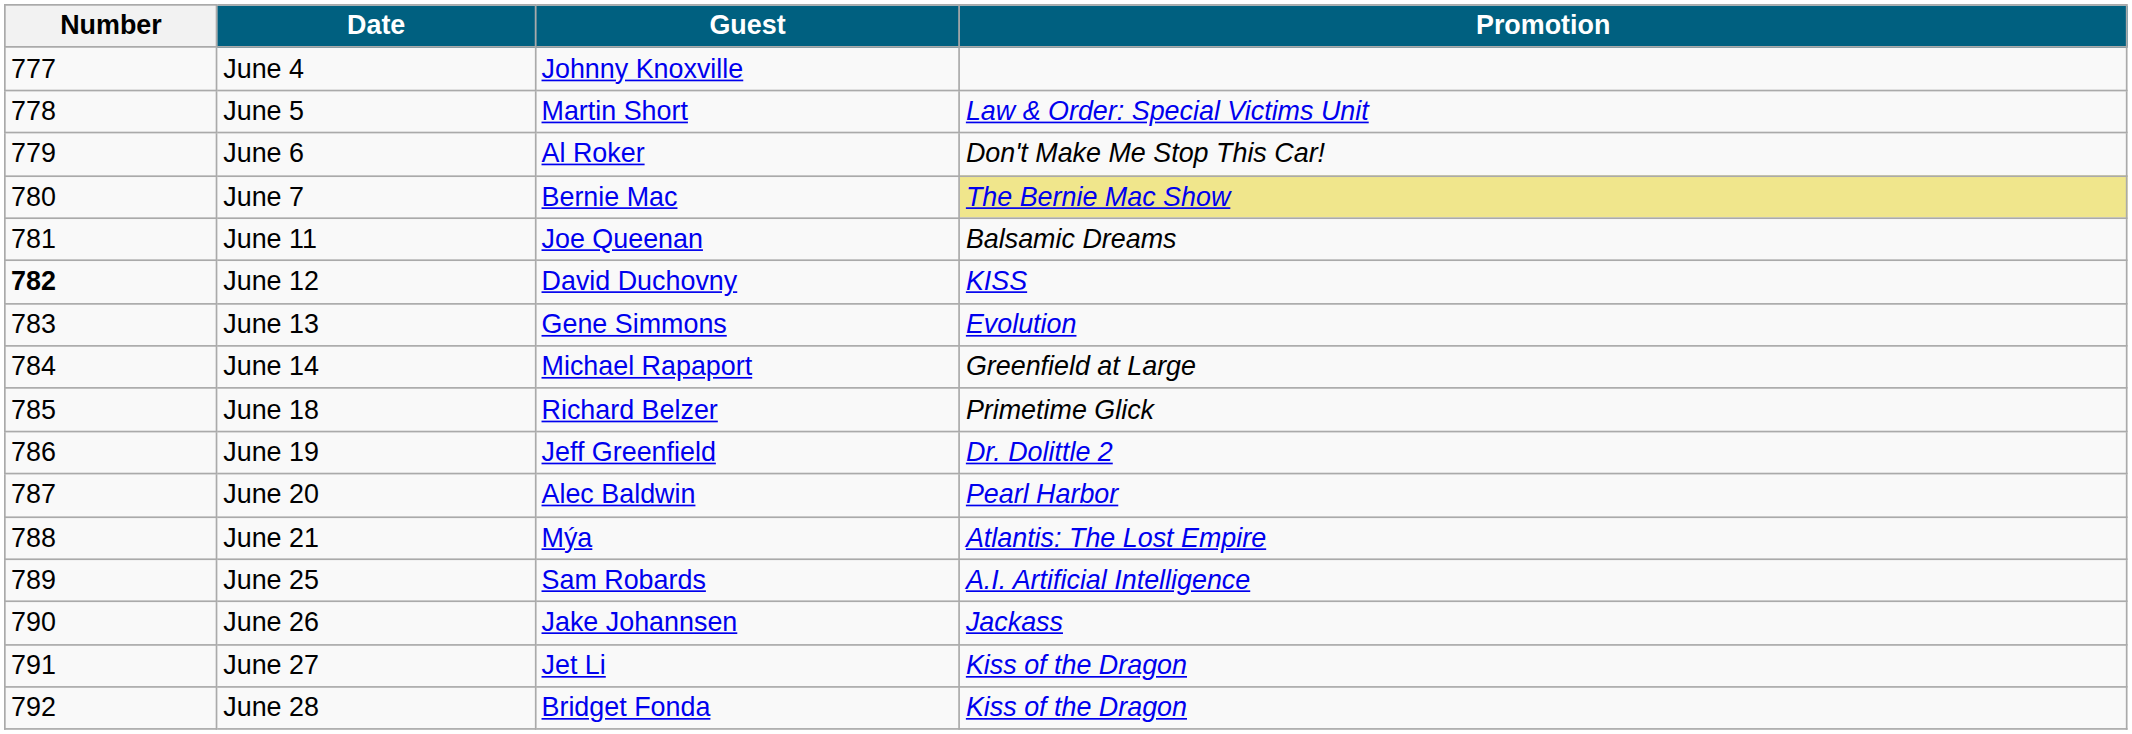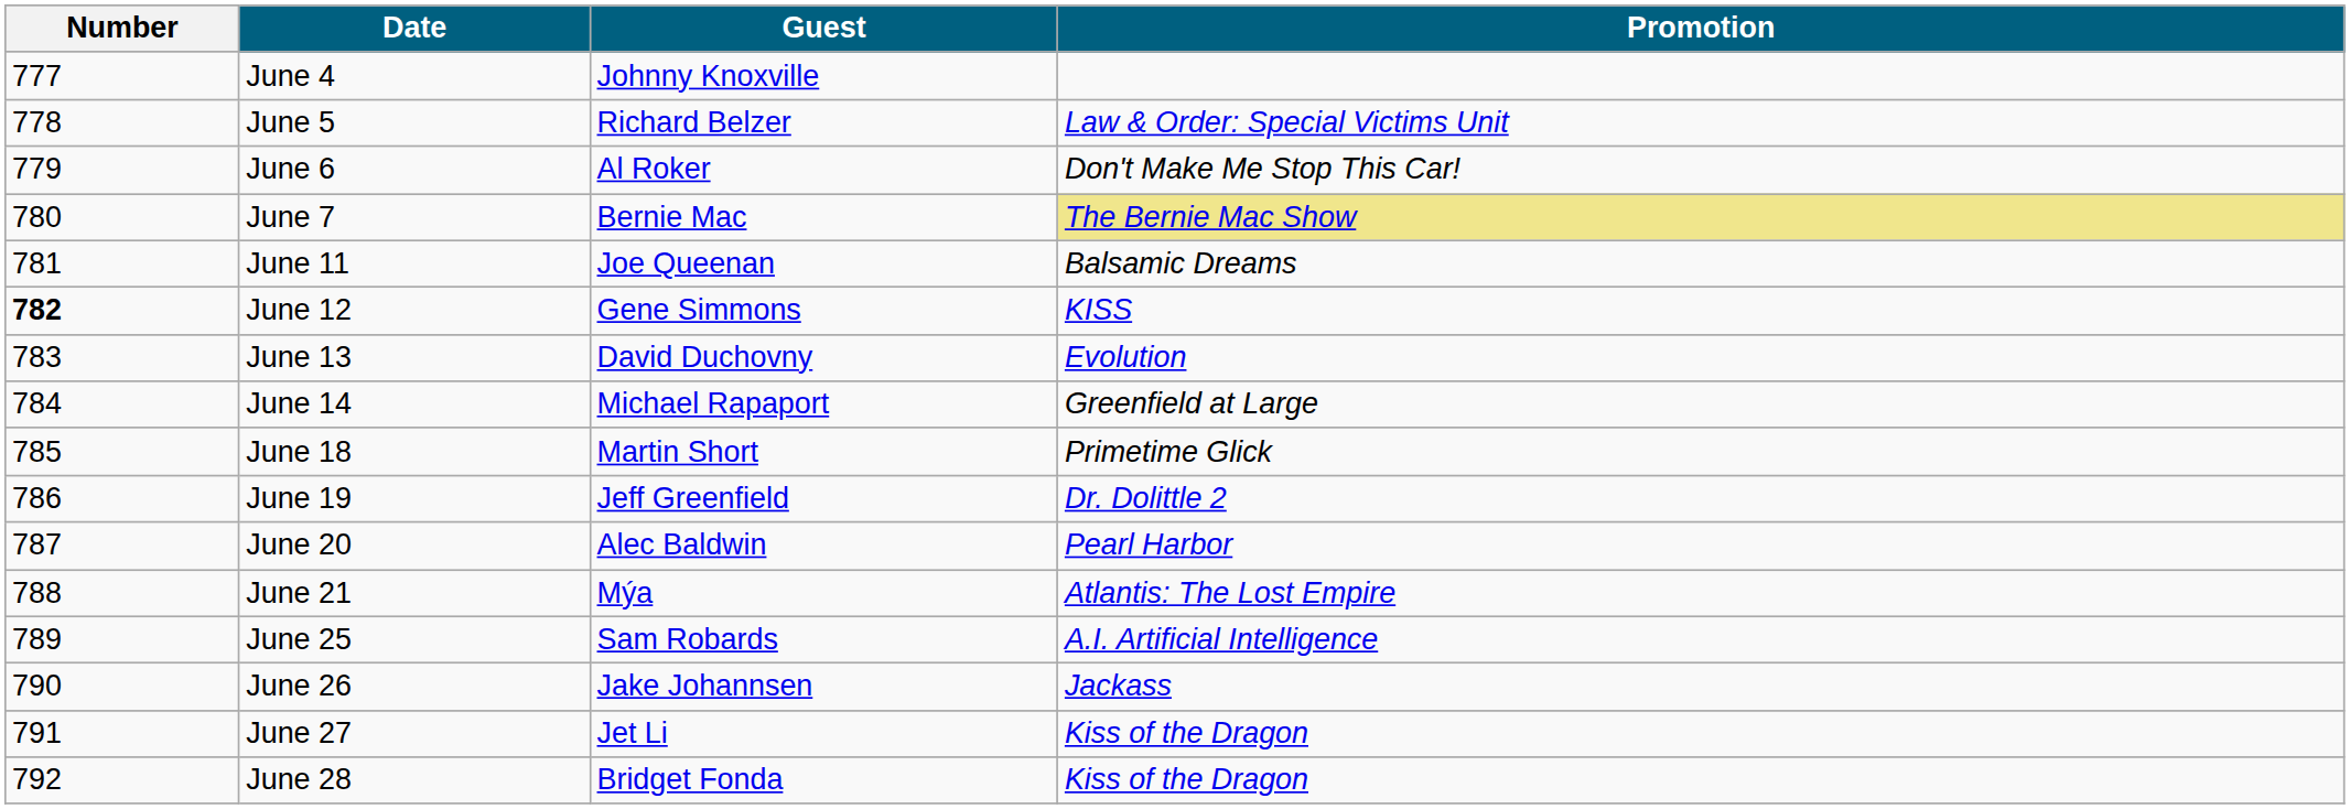June 5 | Guest: Martin Short -> Richard Belzer
June 12 | Guest: David Duchovny -> Gene Simmons
June 13 | Guest: Gene Simmons -> David Duchovny
June 18 | Guest: Richard Belzer -> Martin Short
